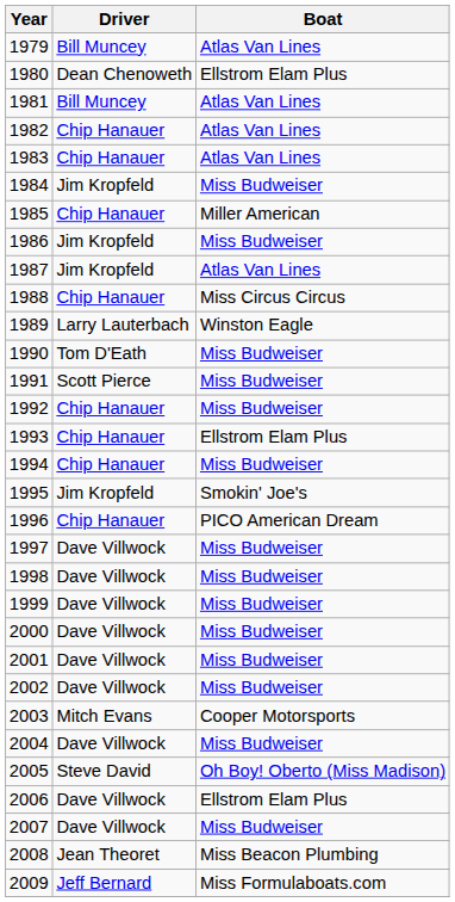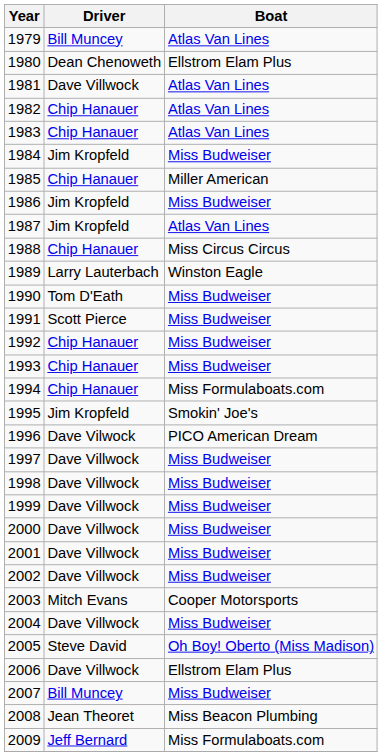1981 | Driver: Bill Muncey -> Dave Villwock
1993 | Boat: Ellstrom Elam Plus -> Miss Budweiser
1994 | Boat: Miss Budweiser -> Miss Formulaboats.com
1996 | Driver: Chip Hanauer -> Dave Vilwock
2007 | Driver: Dave Villwock -> Bill Muncey
